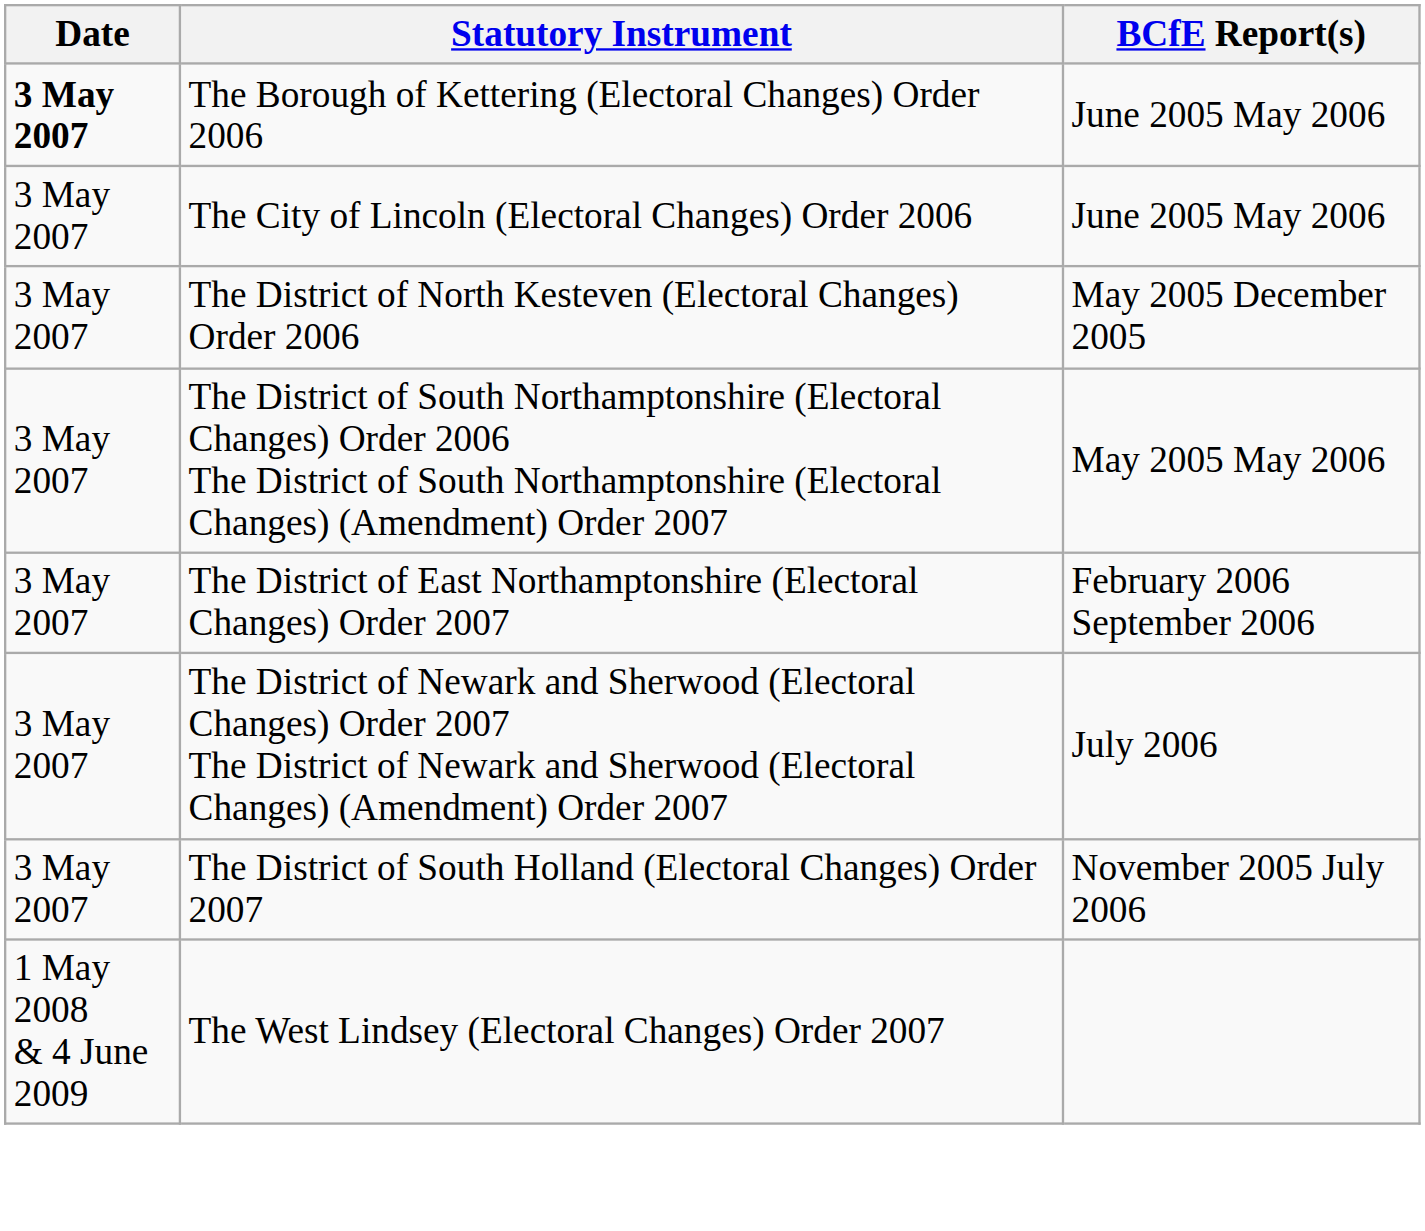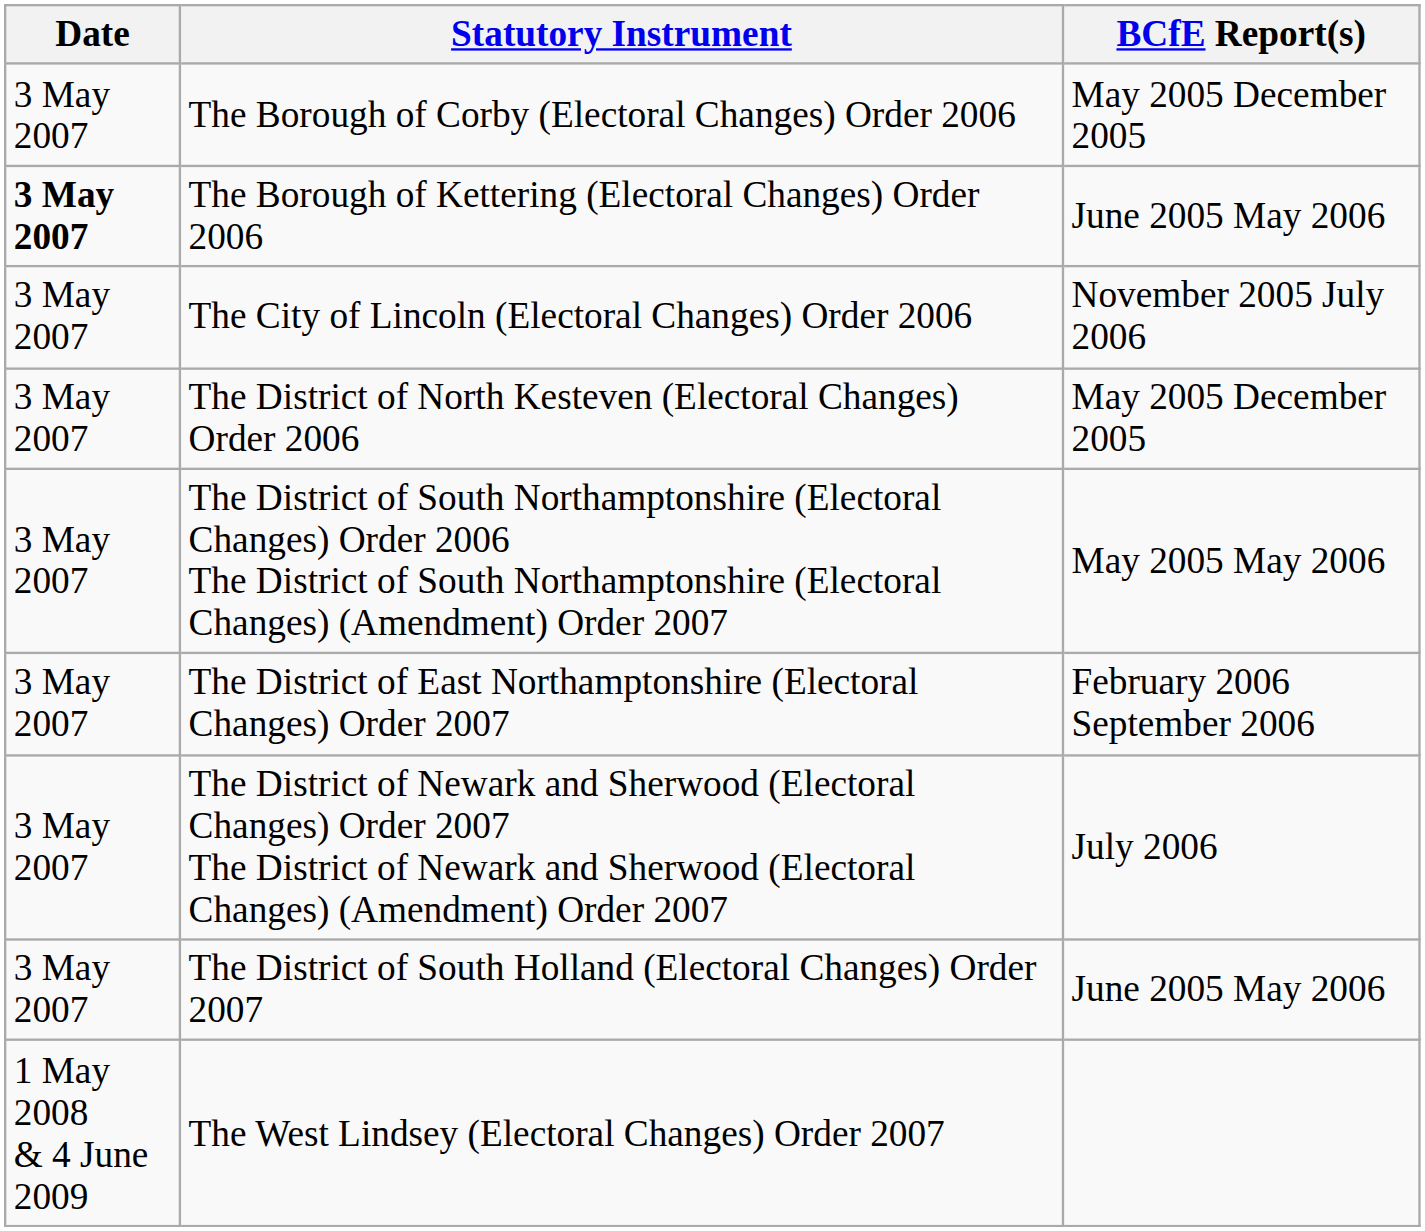+ row: 3 May 2007 | The Borough of Corby (Electoral Changes) Order 2006 | May 2005 December 2005
The City of Lincoln (Electoral Changes) Order 2006 | BCfE Report(s): June 2005 May 2006 -> November 2005 July 2006
The District of South Holland (Electoral Changes) Order 2007 | BCfE Report(s): November 2005 July 2006 -> June 2005 May 2006
